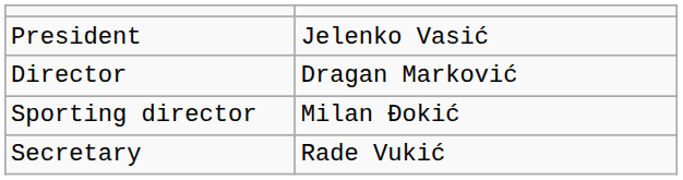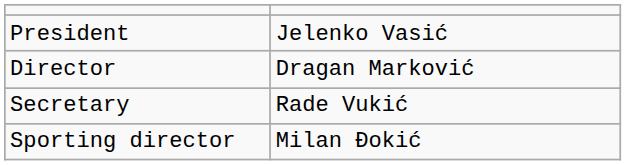rows swapped: Sporting director <-> Secretary
